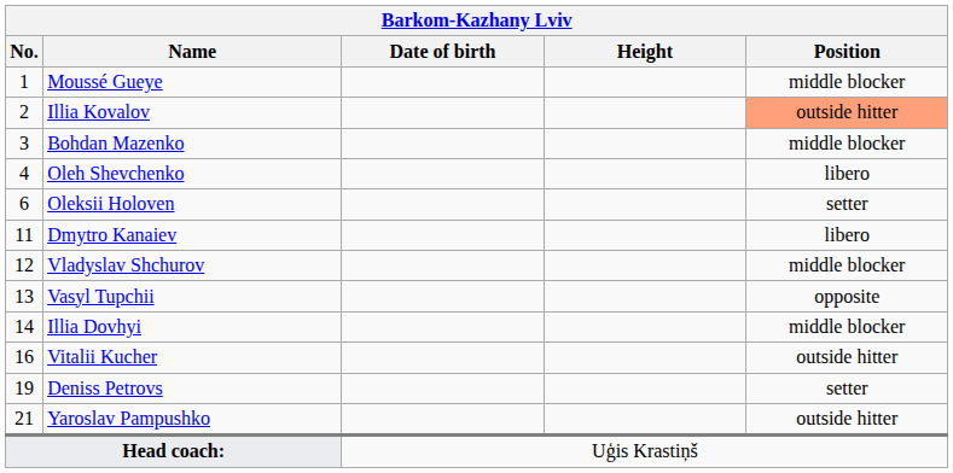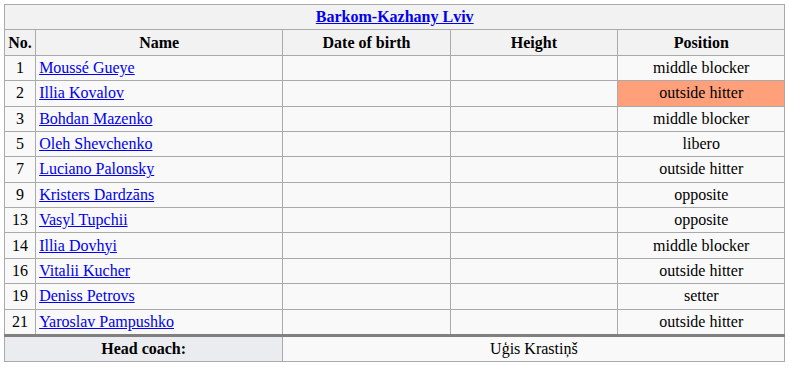Oleh Shevchenko | No.: 4 -> 5
- row: 6 | Oleksii Holoven | setter
+ row: 7 | Luciano Palonsky | outside hitter
+ row: 9 | Kristers Dardzāns | opposite
- row: 11 | Dmytro Kanaiev | libero
- row: 12 | Vladyslav Shchurov | middle blocker
